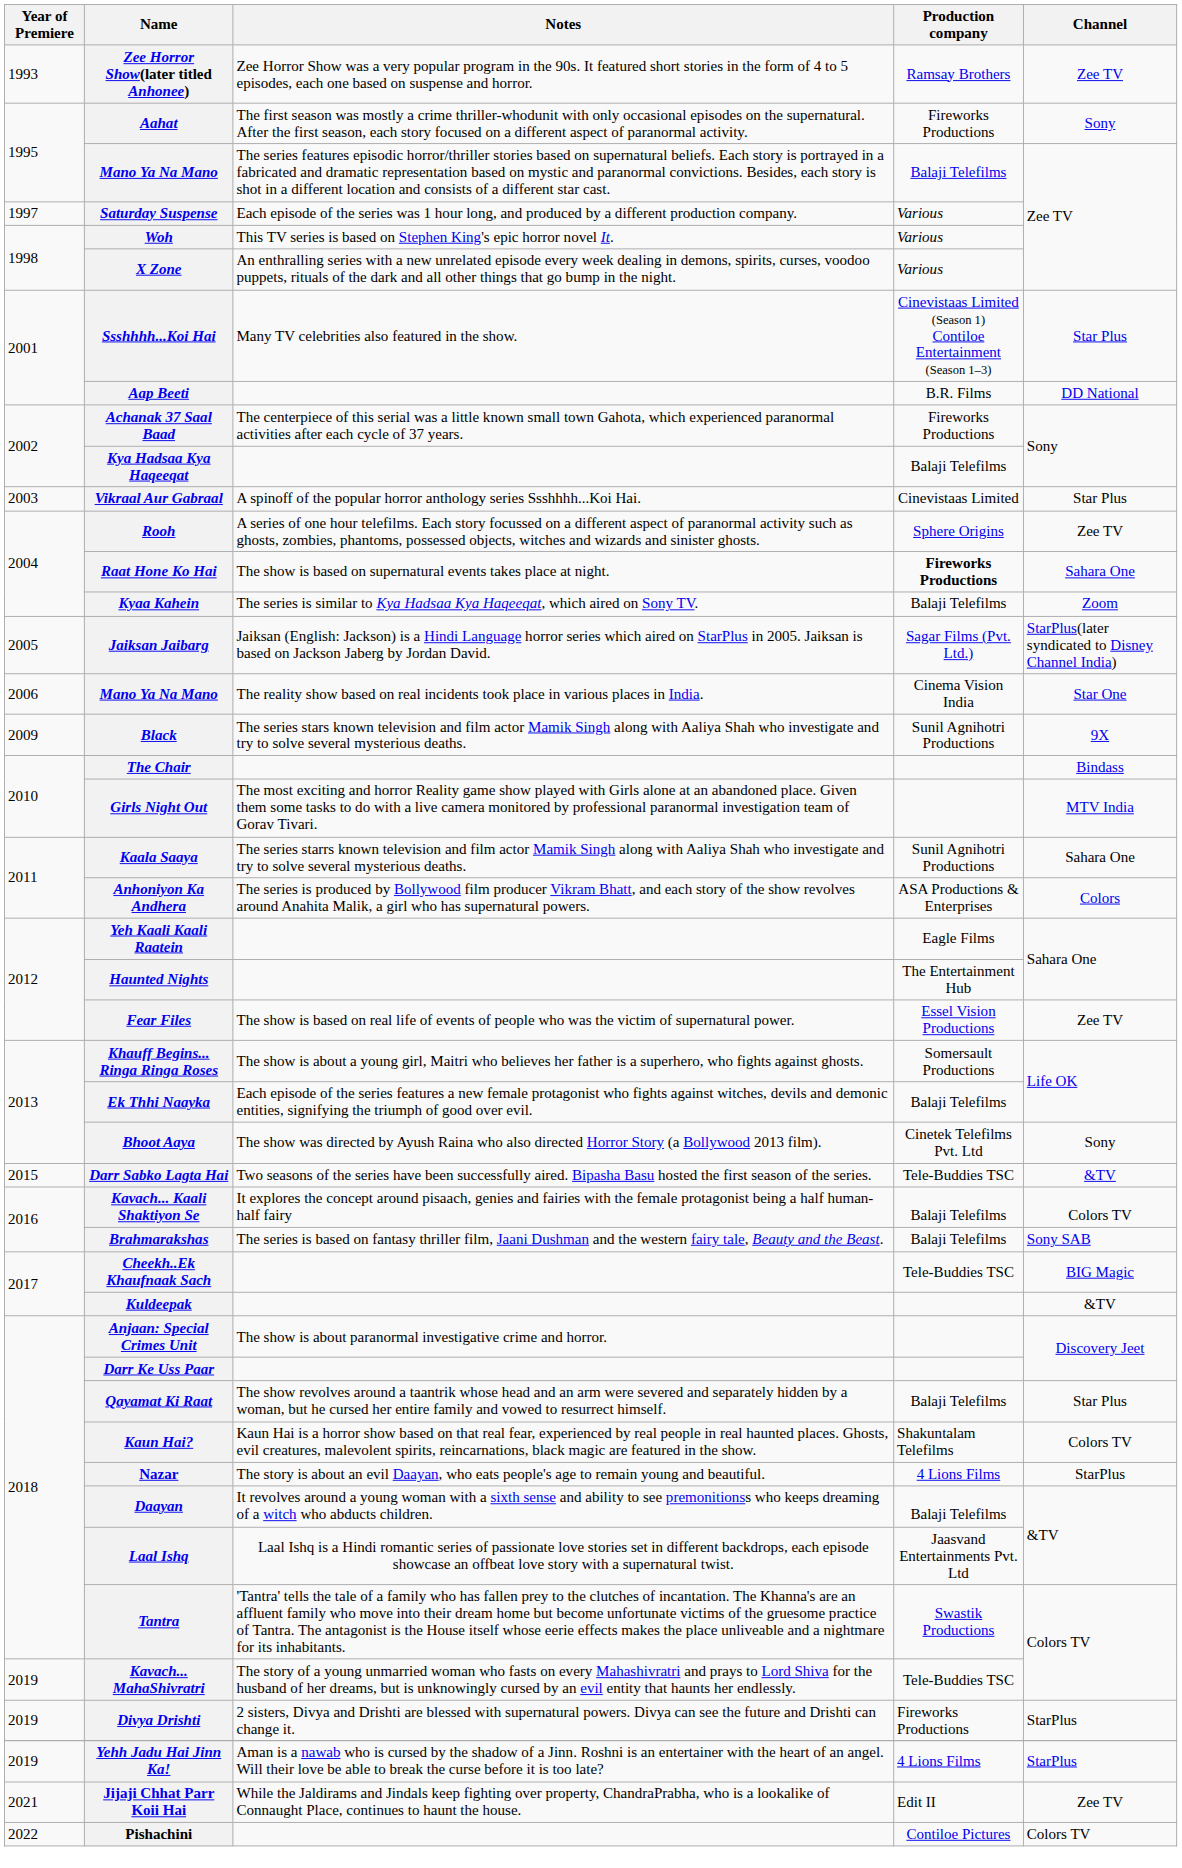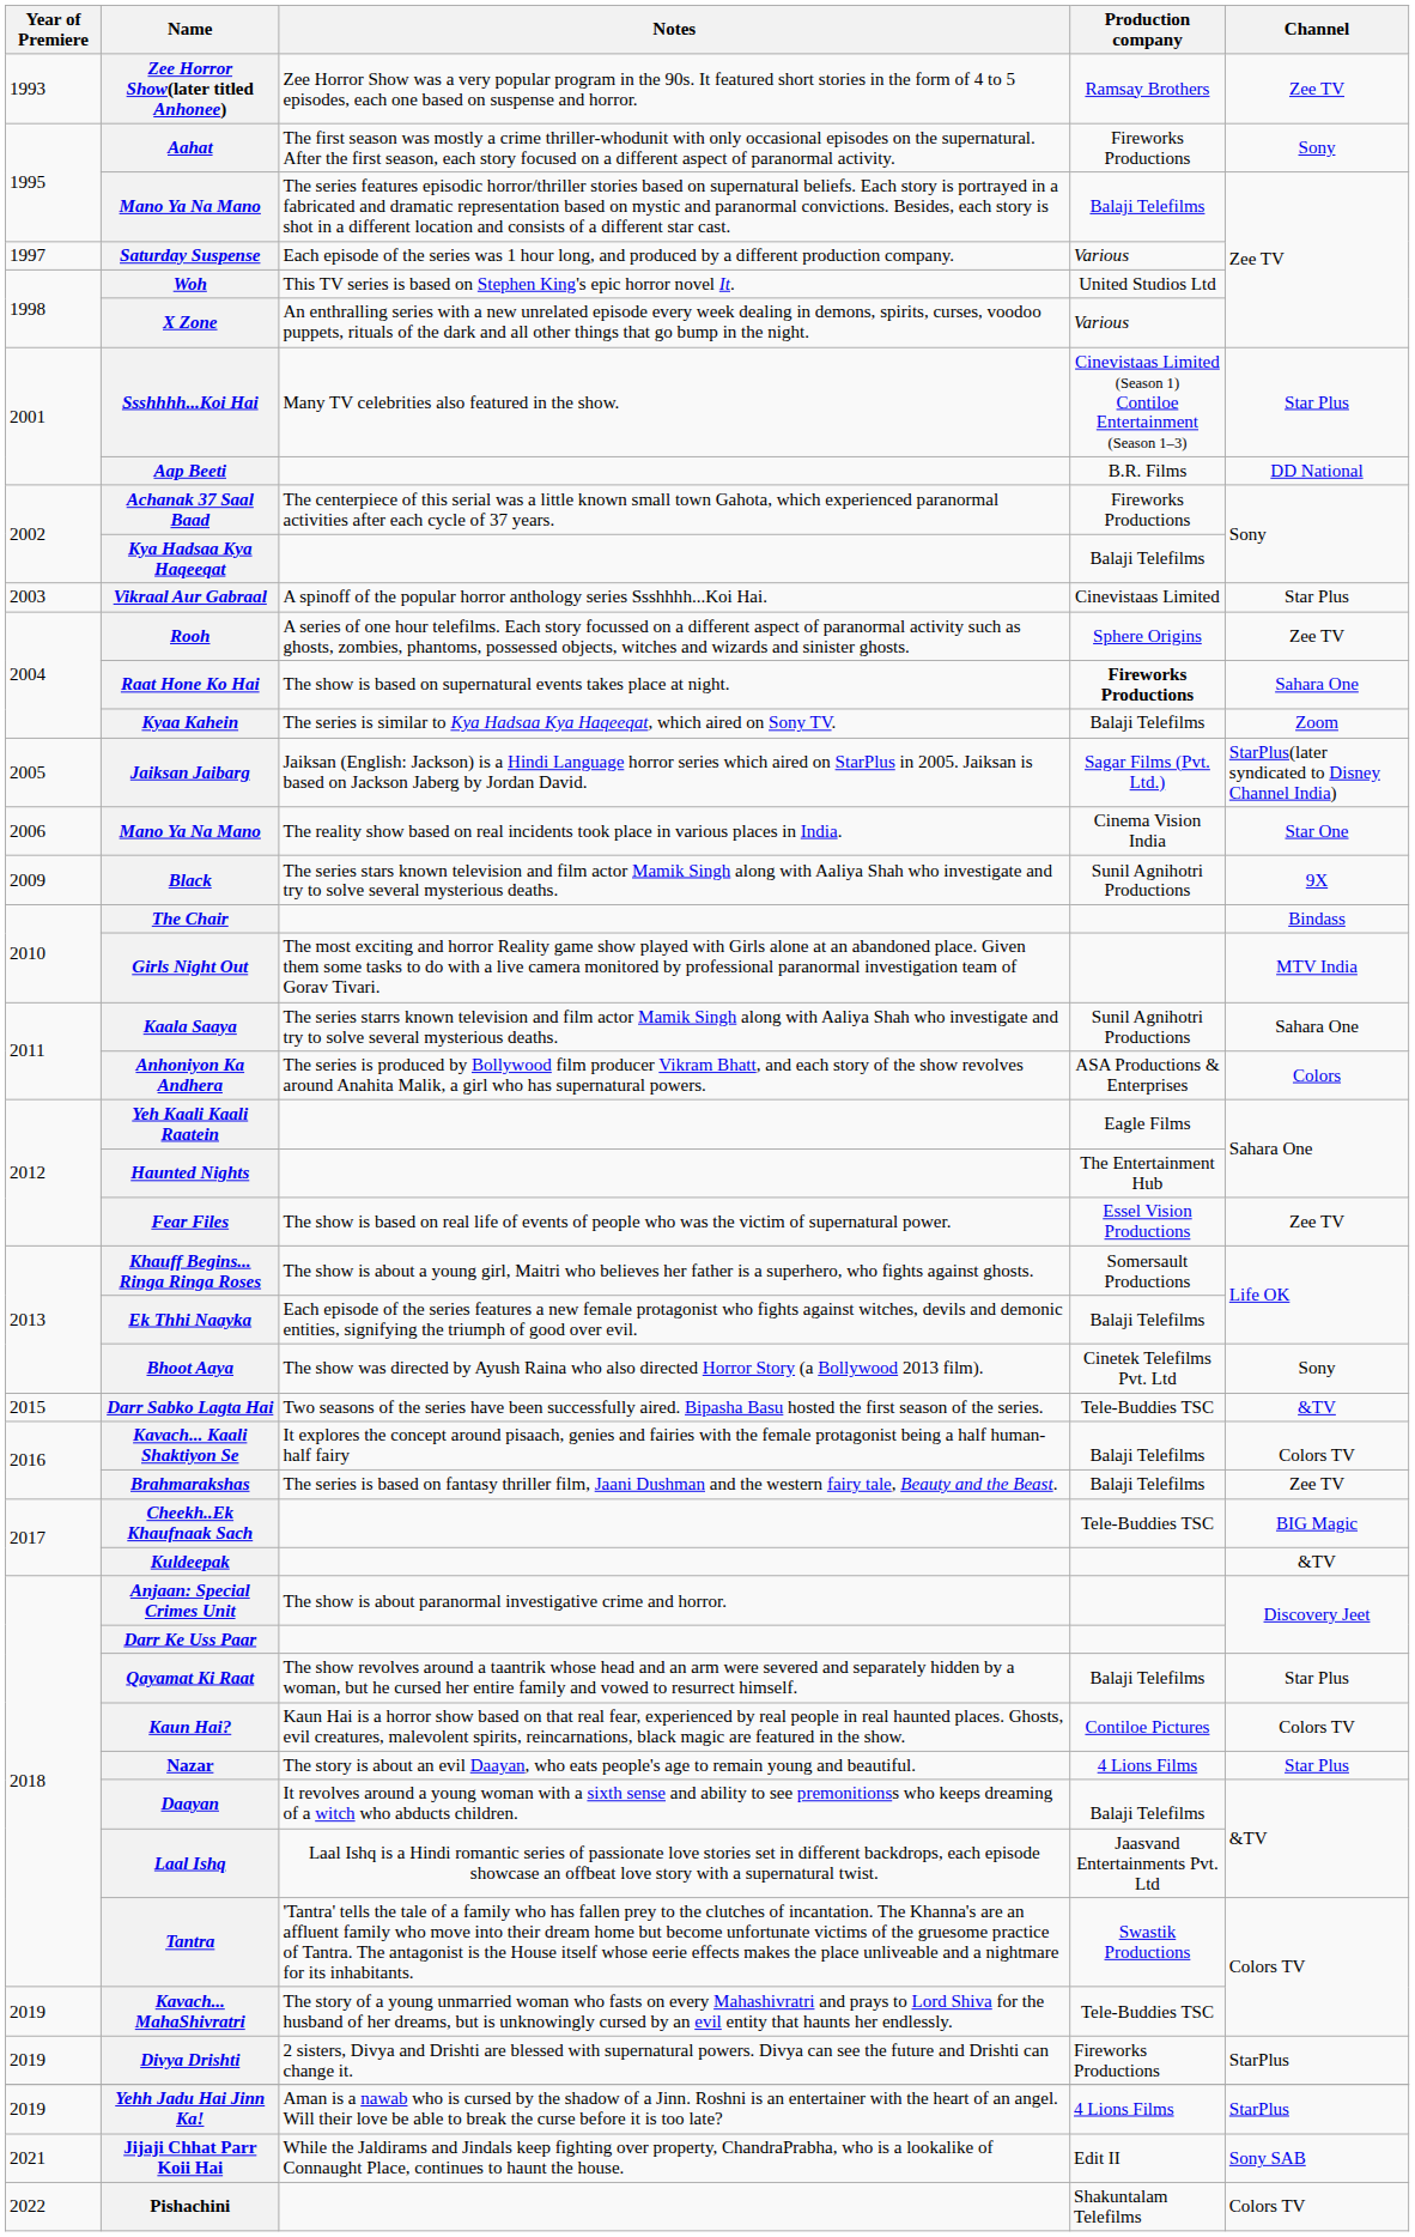Woh | Production company: Various -> United Studios Ltd
Brahmarakshas | Channel: Sony SAB -> Zee TV
Kaun Hai? | Production company: Shakuntalam Telefilms -> Contiloe Pictures
Nazar | Channel: StarPlus -> Star Plus
Jijaji Chhat Parr Koii Hai | Channel: Zee TV -> Sony SAB
Pishachini | Production company: Contiloe Pictures -> Shakuntalam Telefilms
